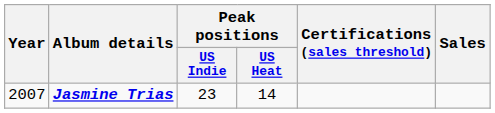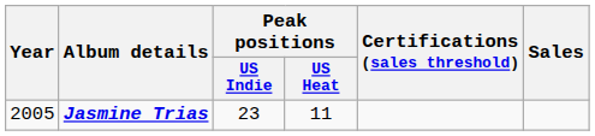Jasmine Trias | Year: 2007 -> 2005
Jasmine Trias | Peak positions / US Heat: 14 -> 11
